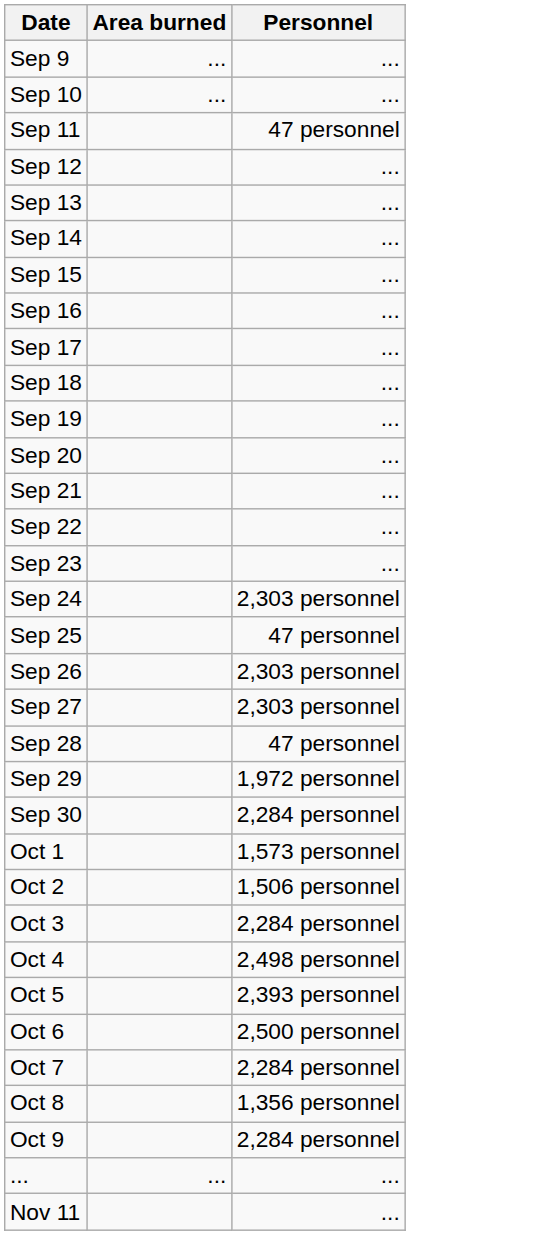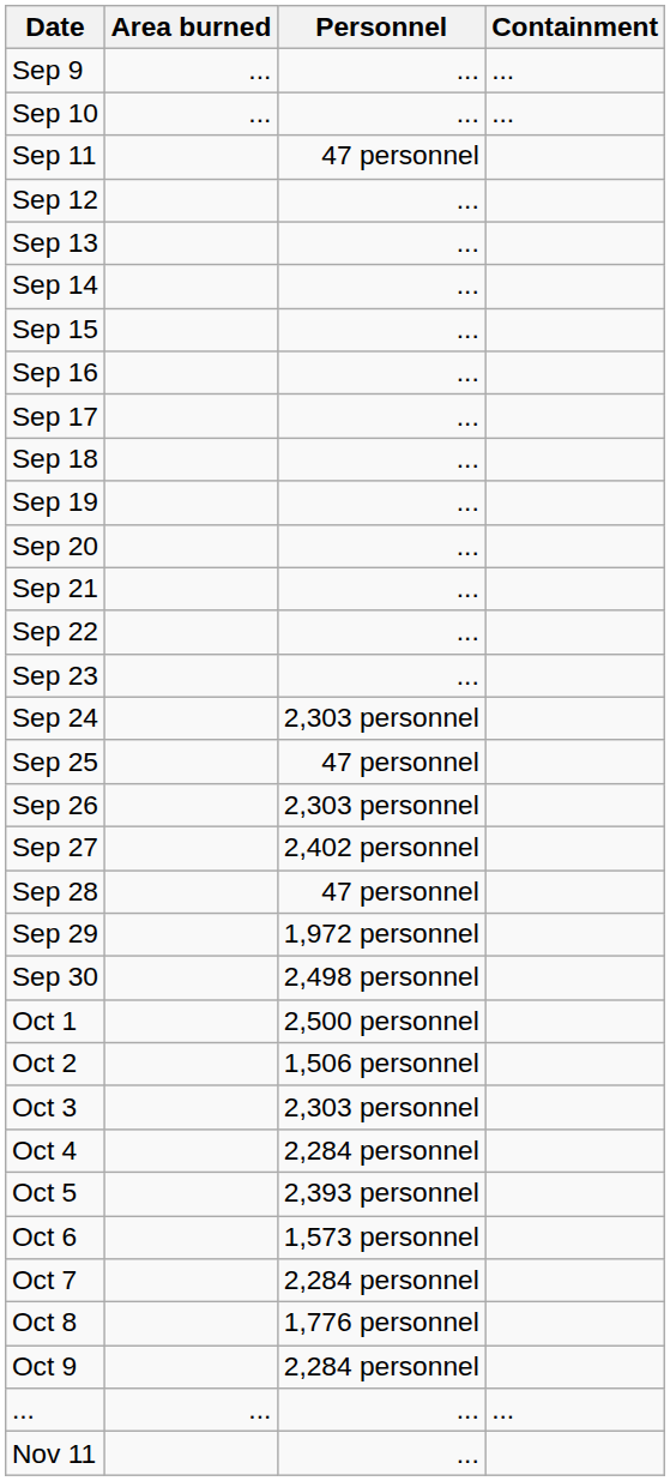+ column: Containment | ... | ... | ...
Sep 27 | Personnel: 2,303 personnel -> 2,402 personnel
Sep 30 | Personnel: 2,284 personnel -> 2,498 personnel
Oct 1 | Personnel: 1,573 personnel -> 2,500 personnel
Oct 3 | Personnel: 2,284 personnel -> 2,303 personnel
Oct 4 | Personnel: 2,498 personnel -> 2,284 personnel
Oct 6 | Personnel: 2,500 personnel -> 1,573 personnel
Oct 8 | Personnel: 1,356 personnel -> 1,776 personnel
